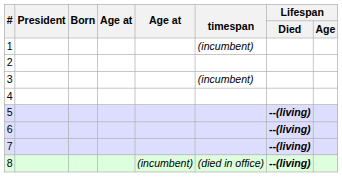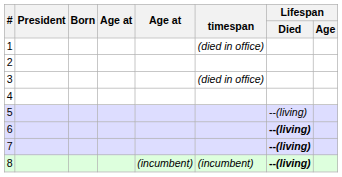1 | timespan: (incumbent) -> (died in office)
3 | timespan: (incumbent) -> (died in office)
5 | Lifespan / Died: bold -> normal
8 | timespan: (died in office) -> (incumbent)
